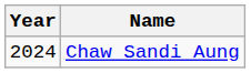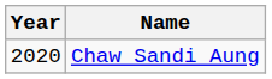Chaw Sandi Aung | Year: 2024 -> 2020
